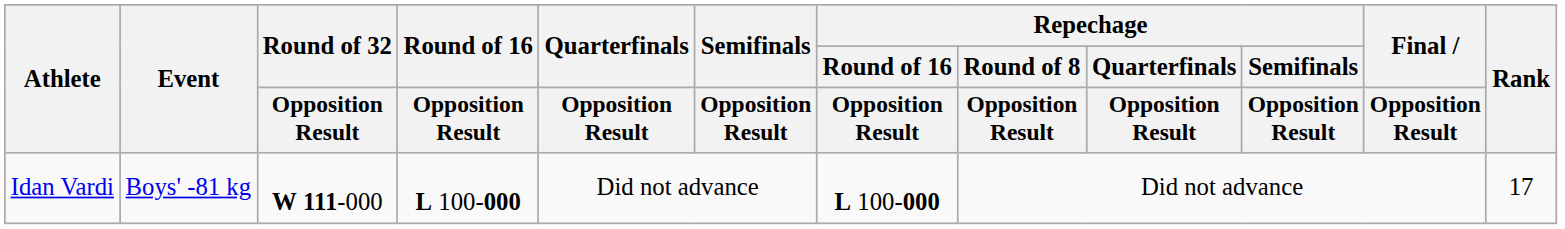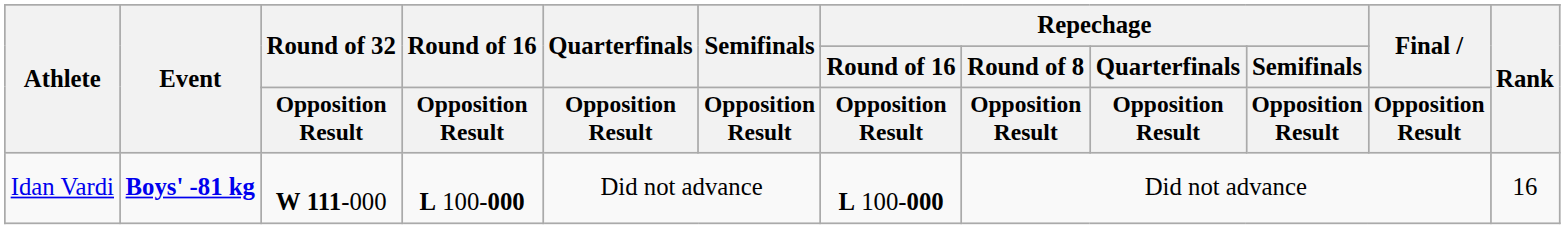Idan Vardi | Event: normal -> bold
Idan Vardi | Rank: 17 -> 16
